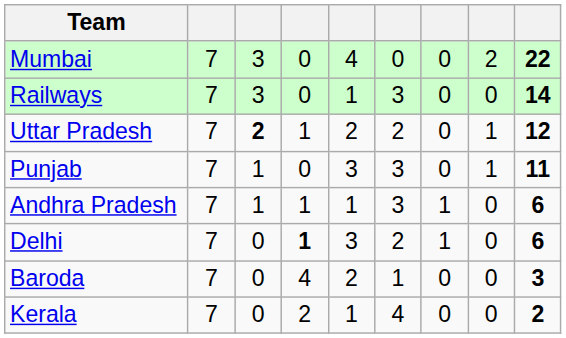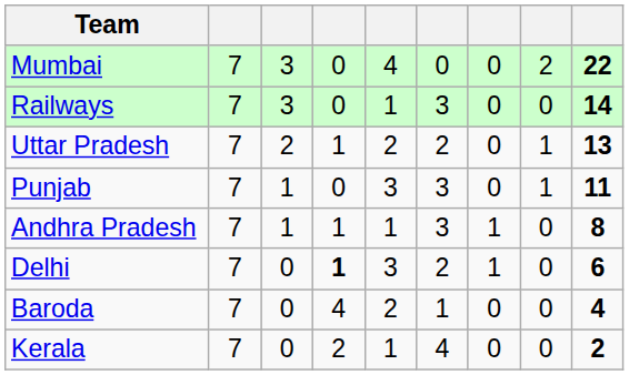Uttar Pradesh | column 3: bold -> normal
Uttar Pradesh | column 9: 12 -> 13
Andhra Pradesh | column 9: 6 -> 8
Baroda | column 9: 3 -> 4
